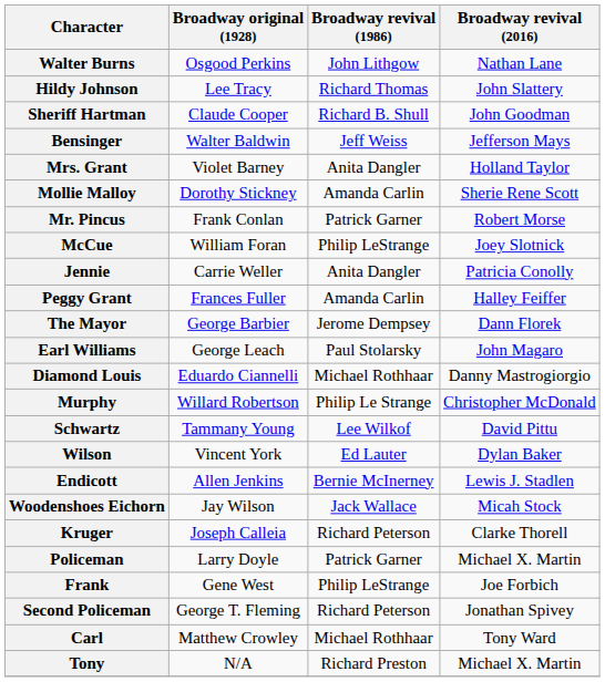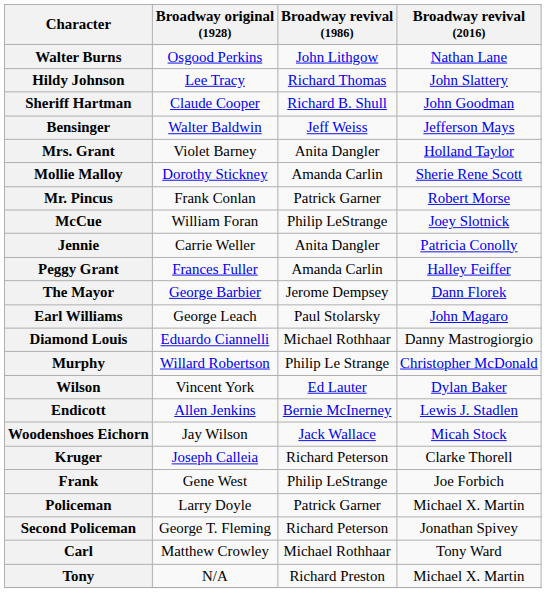- row: Schwartz | Tammany Young | Lee Wilkof | David Pittu
rows swapped: Frank <-> Policeman
